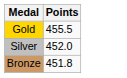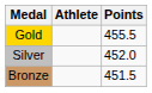+ column: Athlete
Bronze | Points: 451.8 -> 451.5
